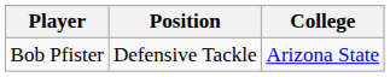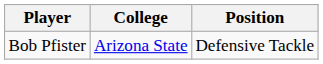columns swapped: Position <-> College
